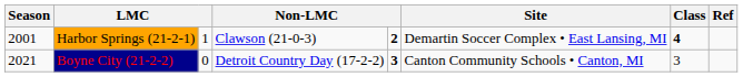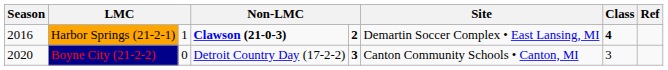Harbor Springs (21-2-1) | Season: 2001 -> 2016
Harbor Springs (21-2-1) | column 4: normal -> bold
Boyne City (21-2-2) | Season: 2021 -> 2020
